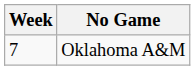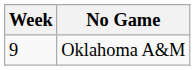Oklahoma A&M | Week: 7 -> 9
